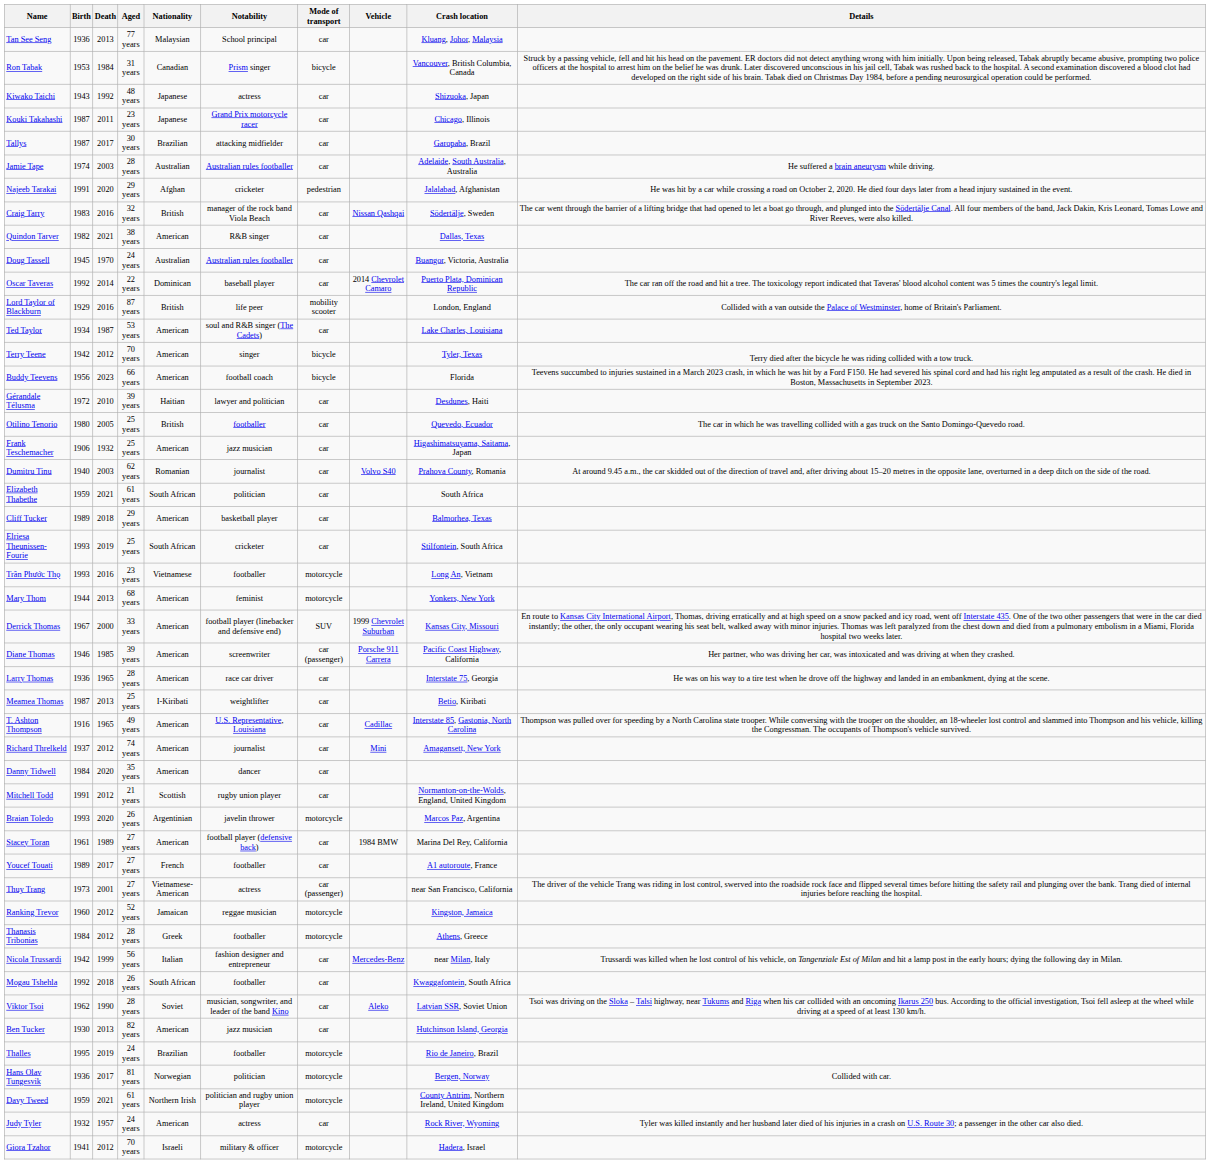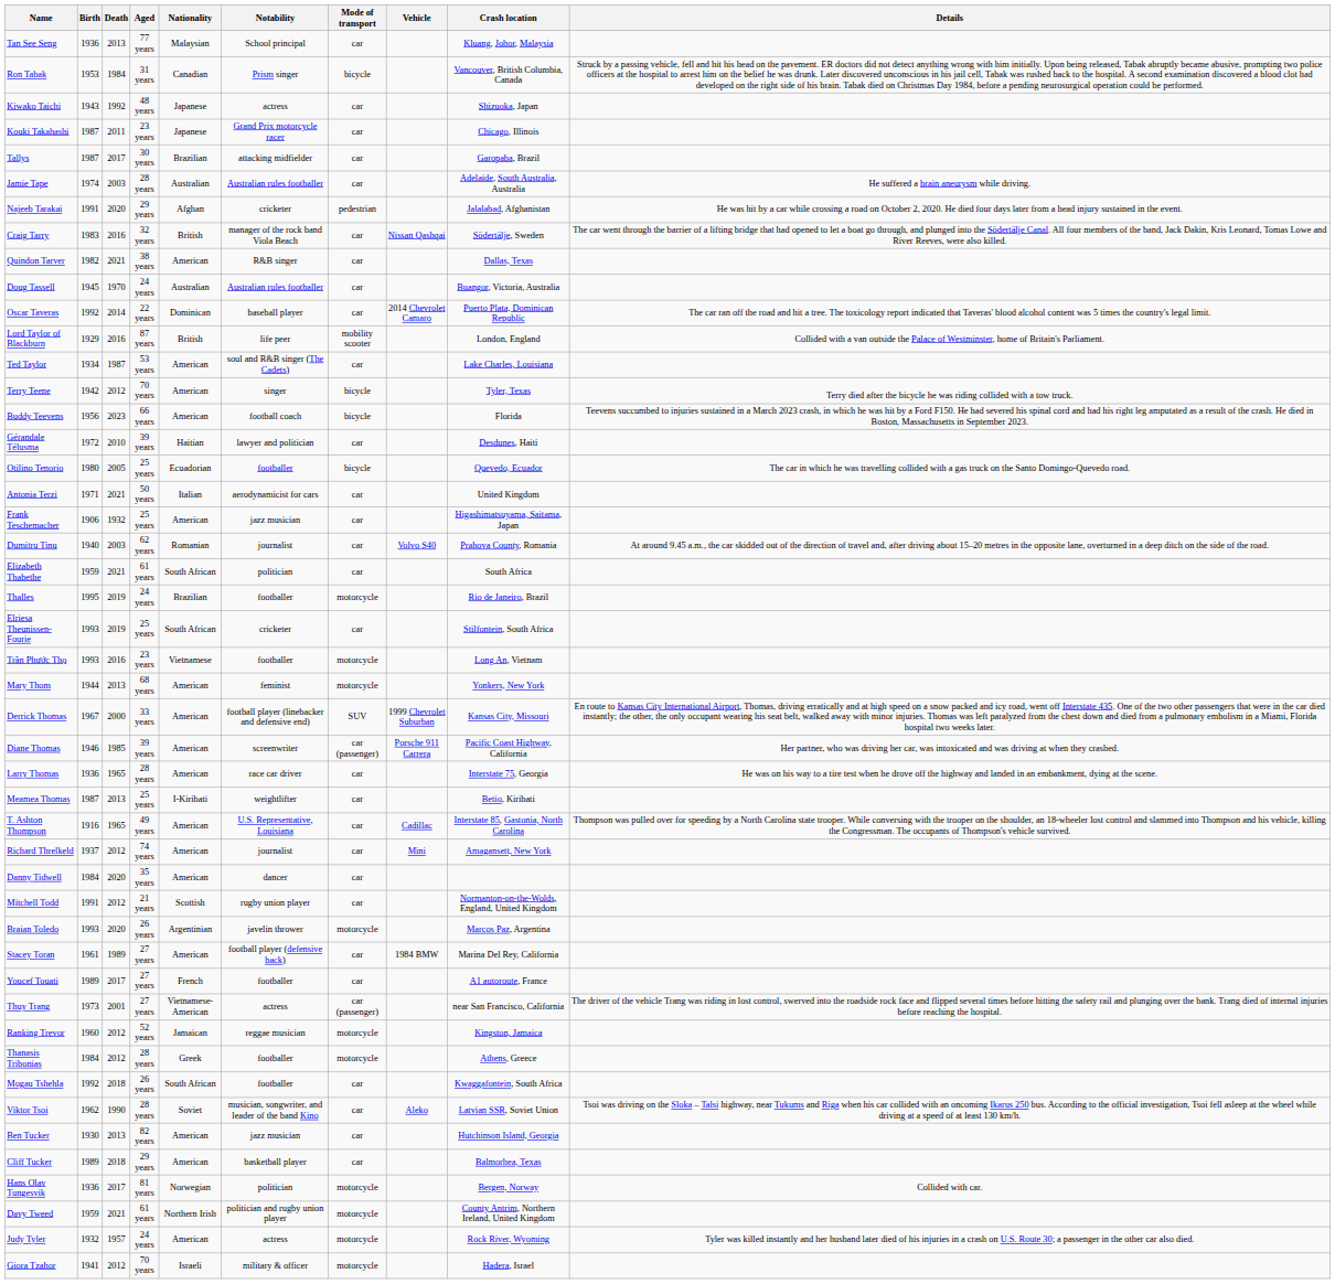Otilino Tenorio | Nationality: British -> Ecuadorian
Otilino Tenorio | Mode of transport: car -> bicycle
+ row: Antonia Terzi | 1971 | 2021 | 50 years | Italian | aerodynamicist for cars | car | United Kingdom
rows swapped: Thalles <-> Cliff Tucker
- row: Nicola Trussardi | 1942 | 1999 | 56 years | Italian | fashion designer and entrepreneur | car | Mercedes-Benz | near Milan, Italy | Trussardi was killed when he lost control of his vehicle, on Tangenziale Est of Milan and hit a lamp post in the early hours; dying the following day in Milan.
Judy Tyler | Mode of transport: car -> motorcycle
